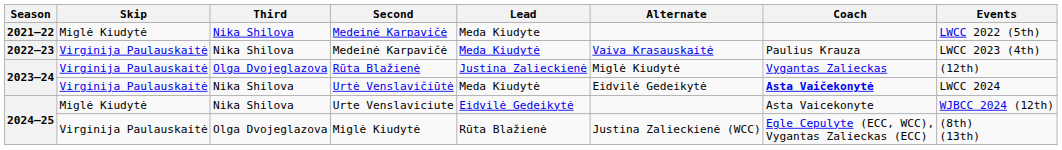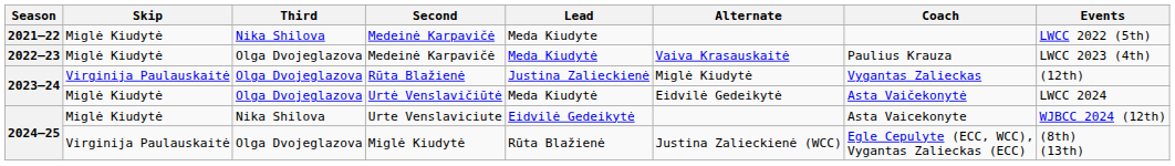2022–23 / Medeinė Karpavičė | Skip: Virginija Paulauskaitė -> Miglė Kiudytė
2022–23 / Medeinė Karpavičė | Third: Nika Shilova -> Olga Dvojeglazova
Urtė Venslavičiūtė | Skip: Virginija Paulauskaitė -> Miglė Kiudytė
Urtė Venslavičiūtė | Third: Nika Shilova -> Olga Dvojeglazova
Urtė Venslavičiūtė | Coach: bold -> normal
